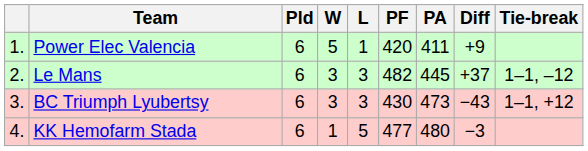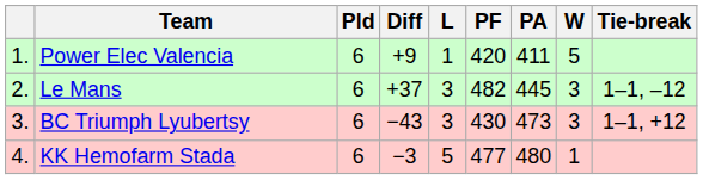columns swapped: W <-> Diff
